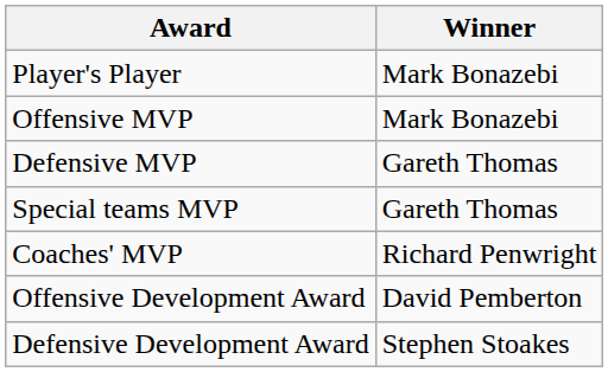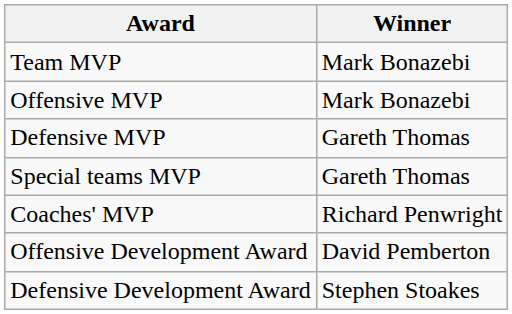+ row: Team MVP | Mark Bonazebi
- row: Player's Player | Mark Bonazebi
